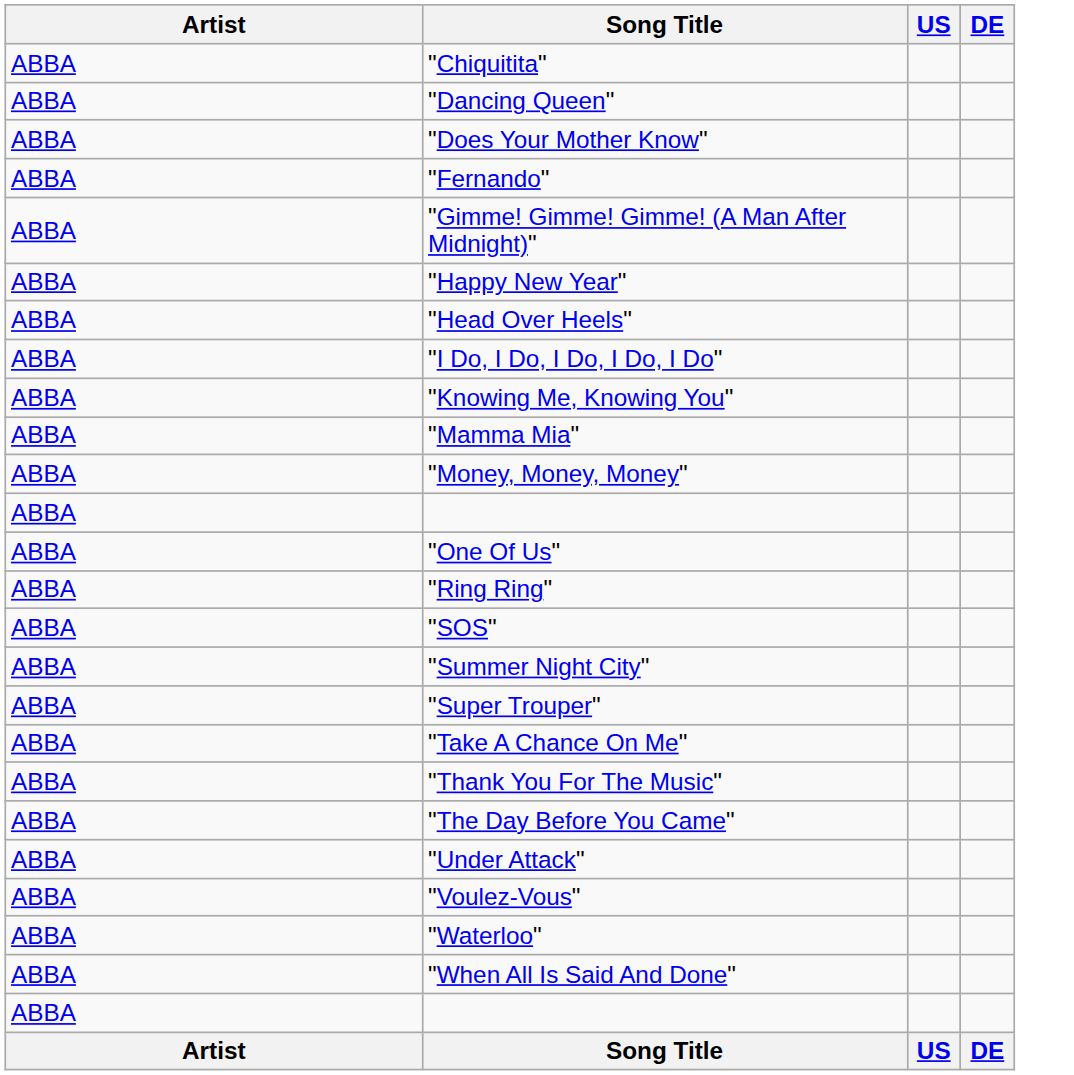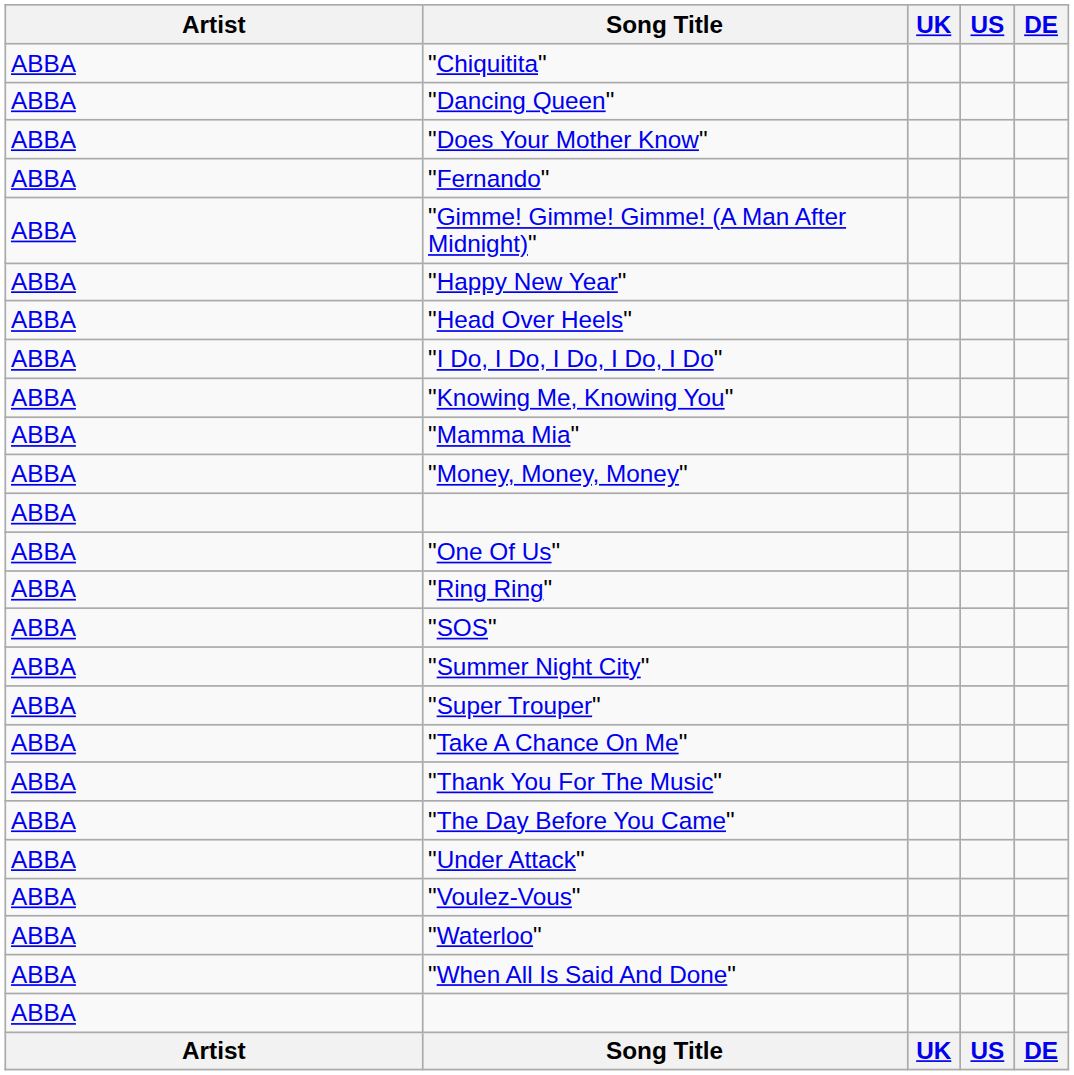+ column: UK | UK
